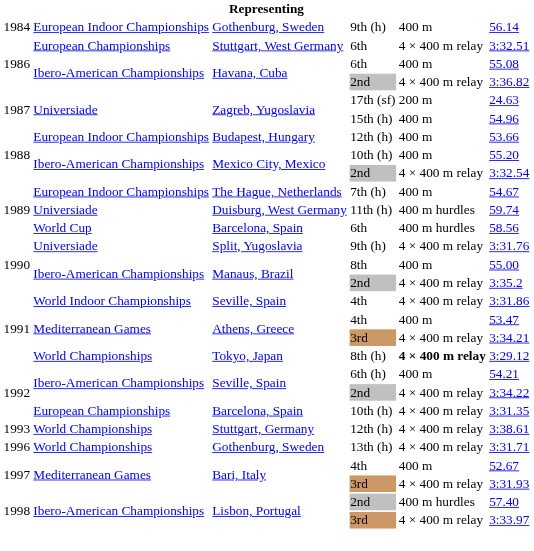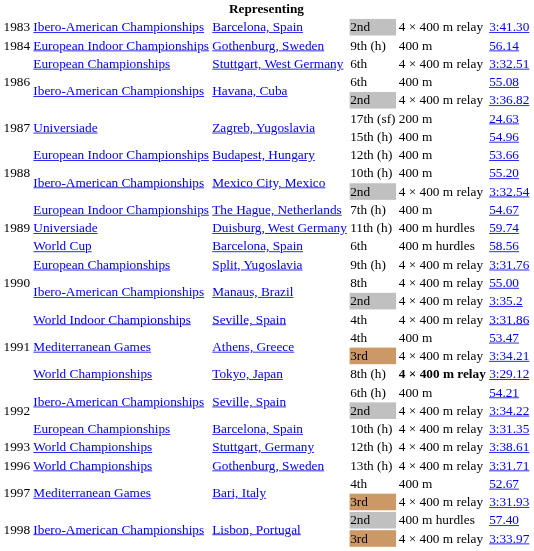+ row: 1983 | Ibero-American Championships | Barcelona, Spain | 2nd | 4 × 400 m relay | 3:41.30
Split, Yugoslavia | column 2: Universiade -> European Championships
Manaus, Brazil / 8th | column 5: 400 m -> 4 × 400 m relay
